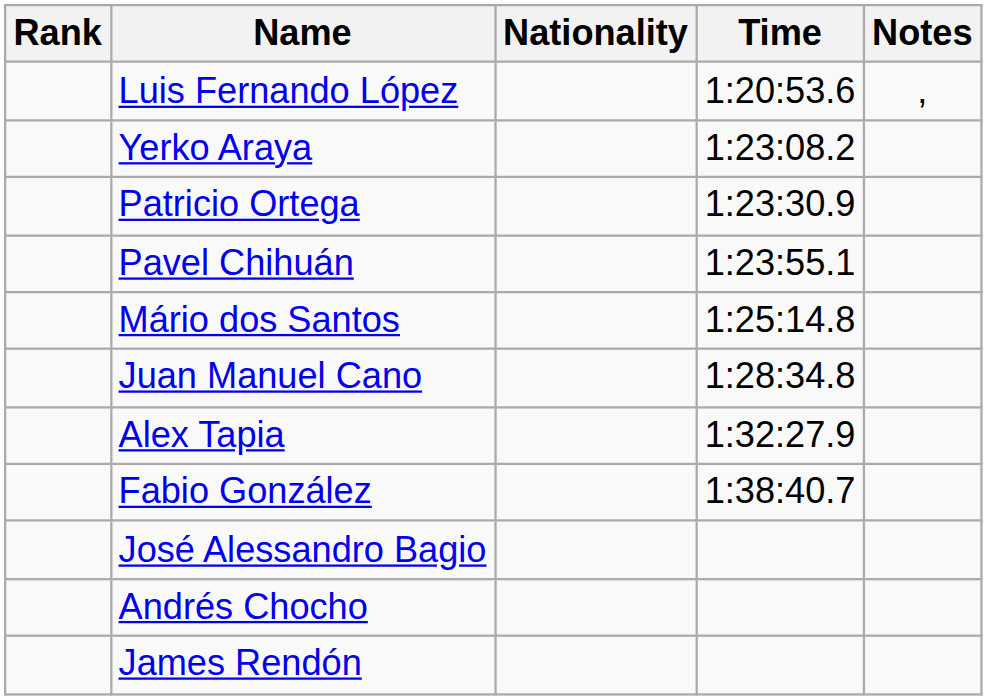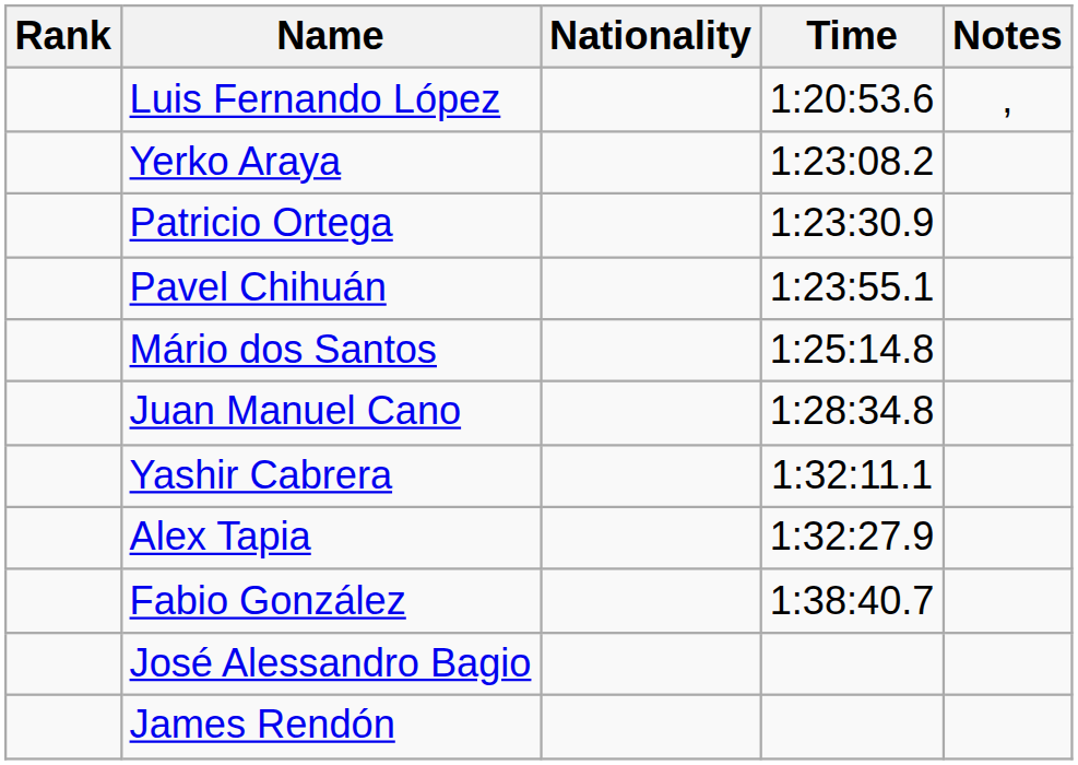+ row: Yashir Cabrera | 1:32:11.1
- row: Andrés Chocho
